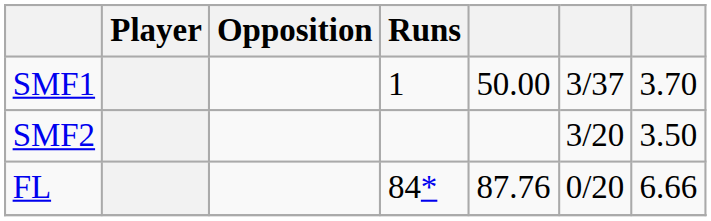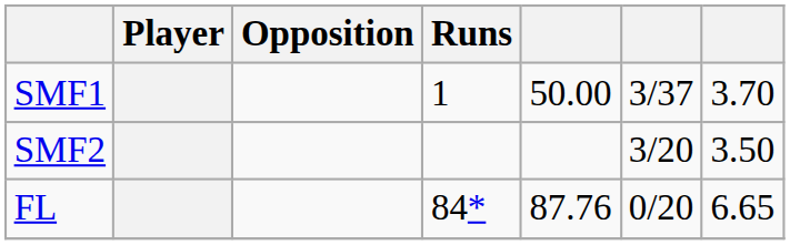FL | column 7: 6.66 -> 6.65
